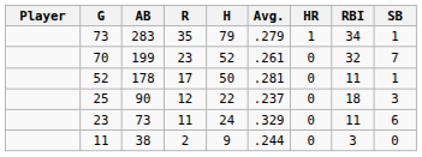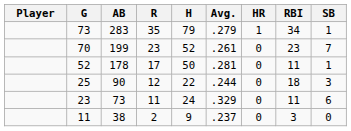199 | RBI: 32 -> 23
90 | Avg.: .237 -> .244
38 | Avg.: .244 -> .237
